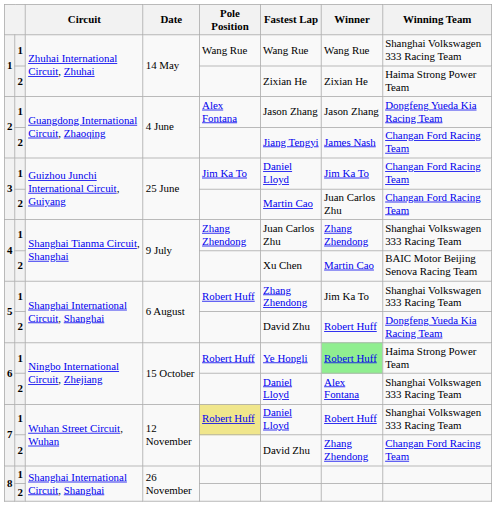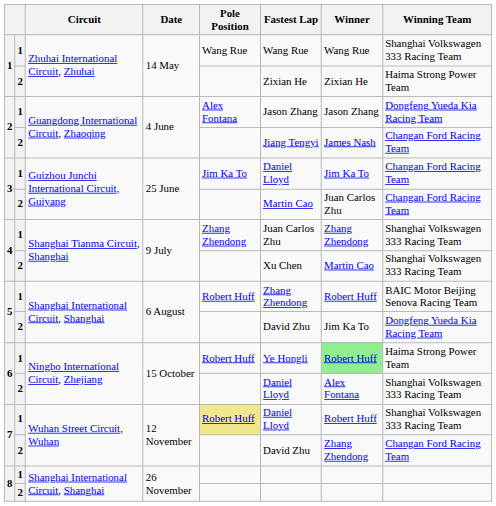4 / 2 | Winning Team: BAIC Motor Beijing Senova Racing Team -> Shanghai Volkswagen 333 Racing Team
5 / 1 | Winner: Jim Ka To -> Robert Huff
5 / 1 | Winning Team: Shanghai Volkswagen 333 Racing Team -> BAIC Motor Beijing Senova Racing Team
5 / 2 | Winner: Robert Huff -> Jim Ka To
